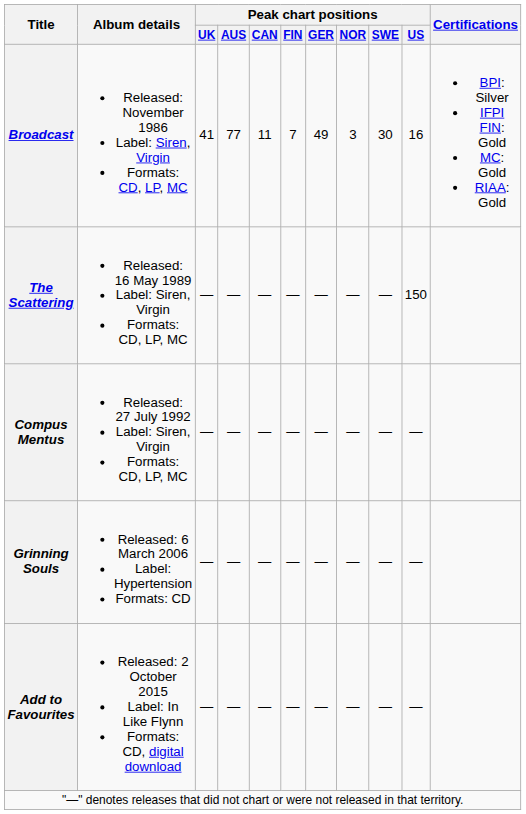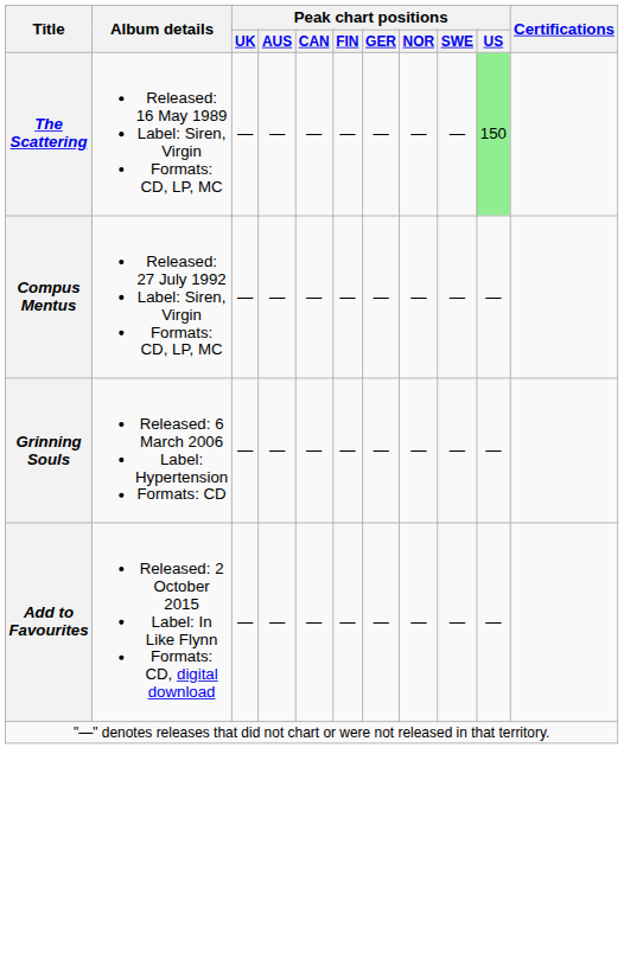- row: Broadcast | Released: November 1986 Label: Siren, Virgin Formats: CD, LP, MC | 41 | 77 | 11 | 7 | 49 | 3 | 30 | 16 | BPI: Silver IFPI FIN: Gold MC: Gold RIAA: Gold
The Scattering | Peak chart positions / US: no background -> lightgreen background
